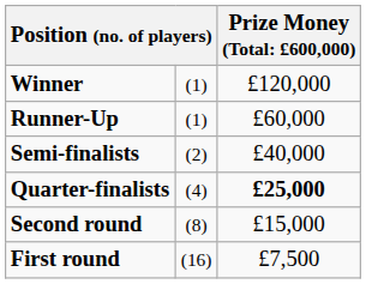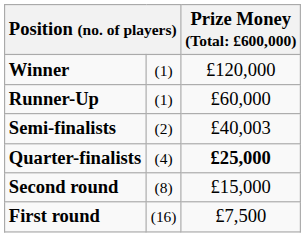Semi-finalists | column 3: £40,000 -> £40,003
